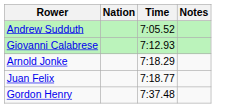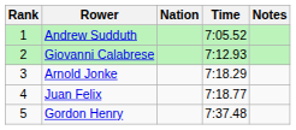+ column: Rank | 1 | 2 | 3 | 4 | 5
